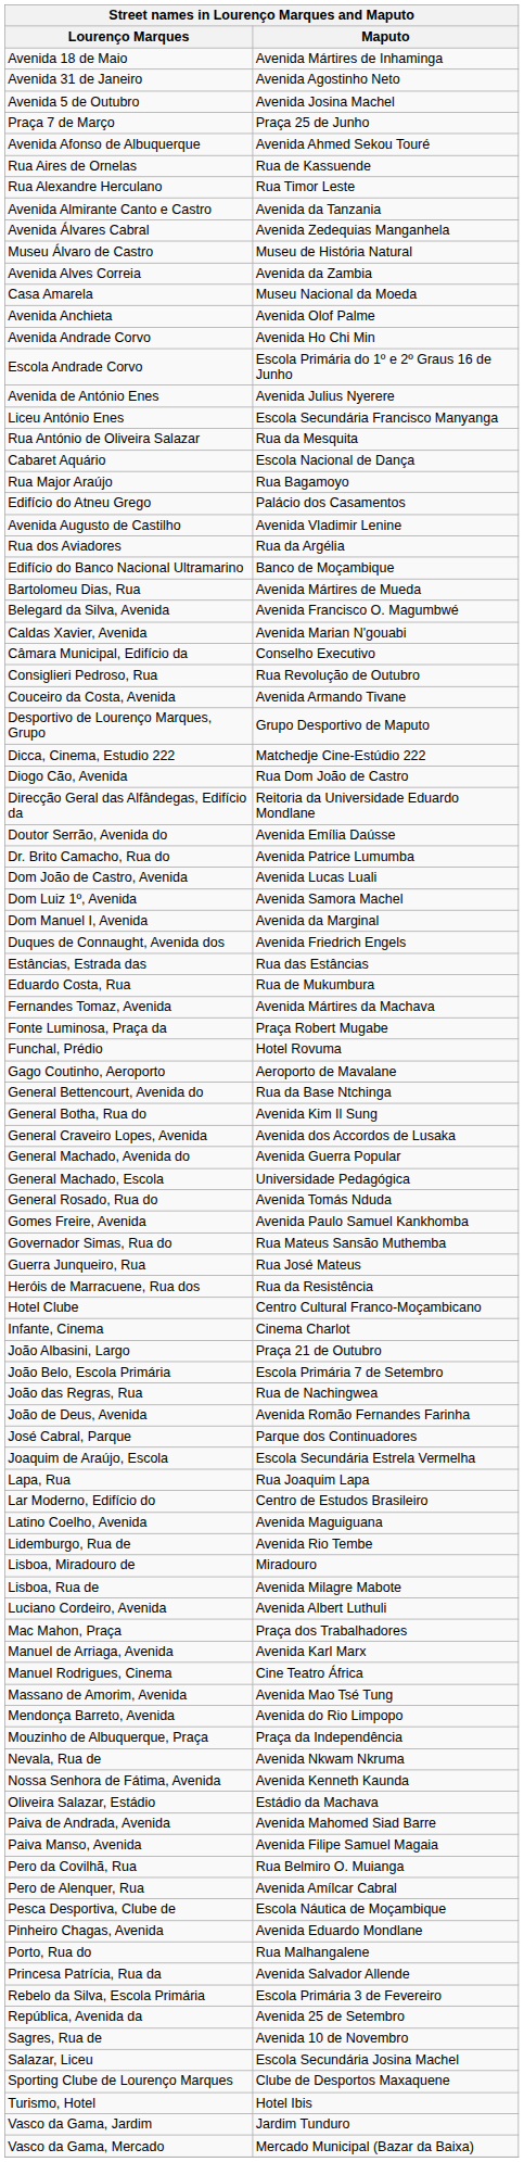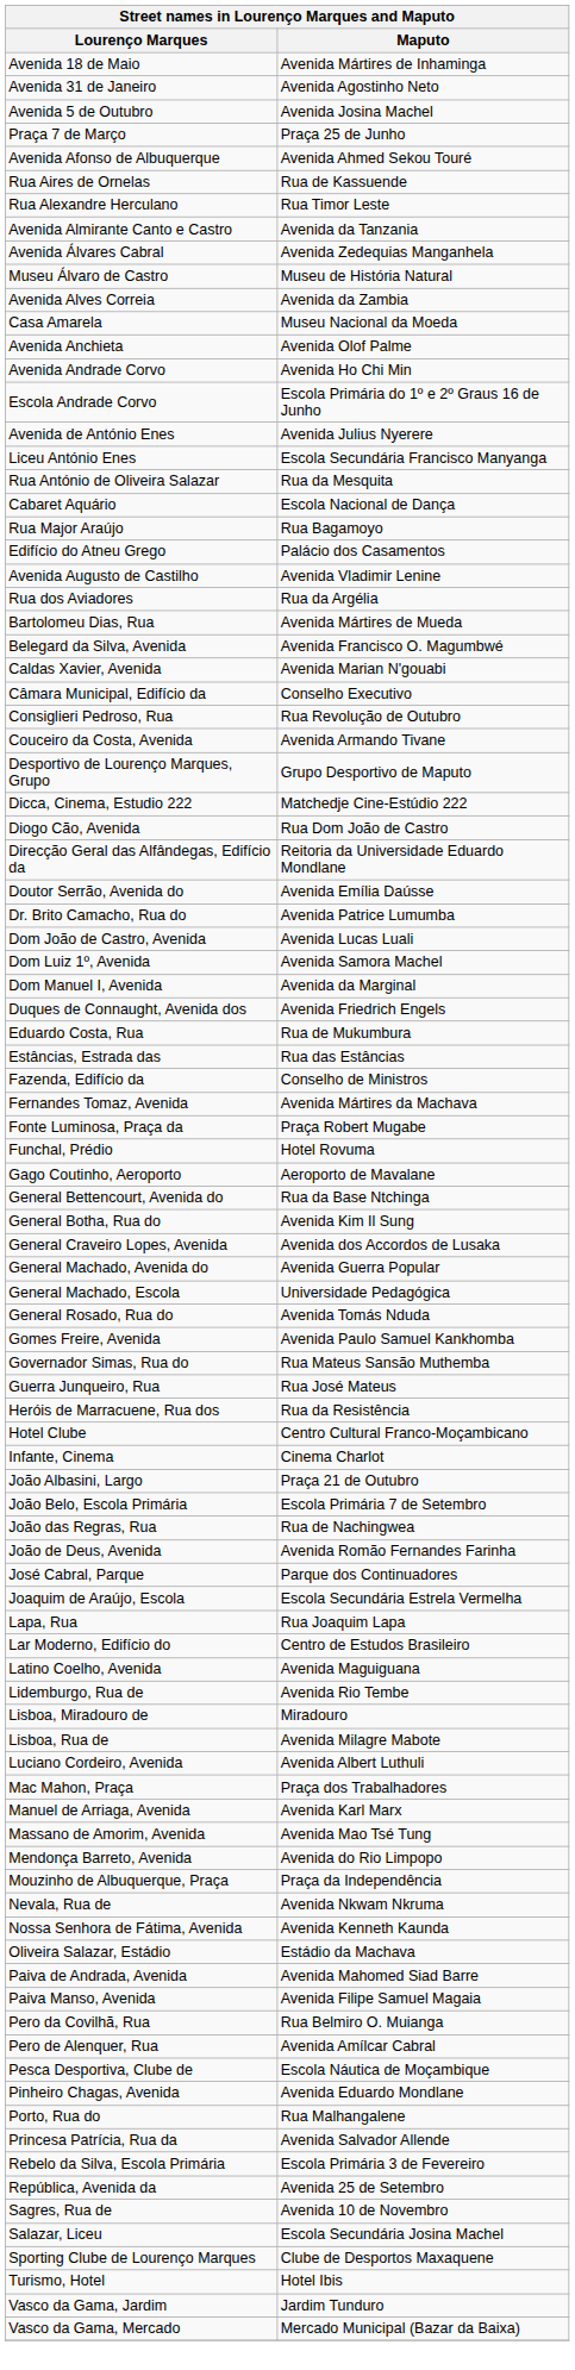- row: Edifício do Banco Nacional Ultramarino | Banco de Moçambique
rows swapped: Eduardo Costa, Rua <-> Estâncias, Estrada das
+ row: Fazenda, Edifício da | Conselho de Ministros
- row: Manuel Rodrigues, Cinema | Cine Teatro África
